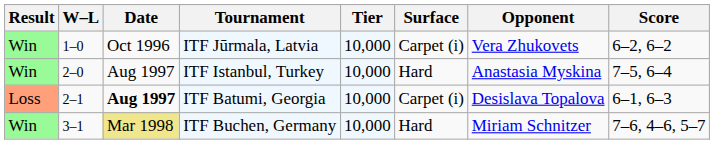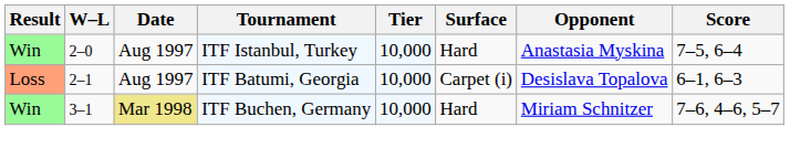- row: Win | 1–0 | Oct 1996 | ITF Jūrmala, Latvia | 10,000 | Carpet (i) | Vera Zhukovets | 6–2, 6–2
ITF Batumi, Georgia | Date: bold -> normal
